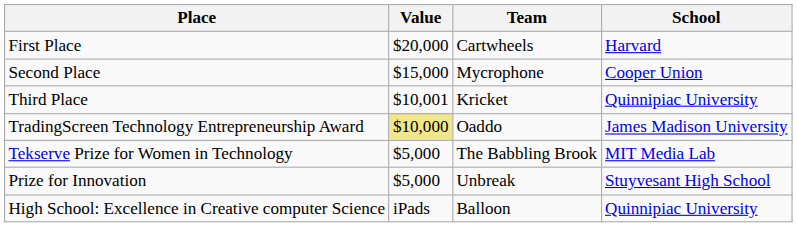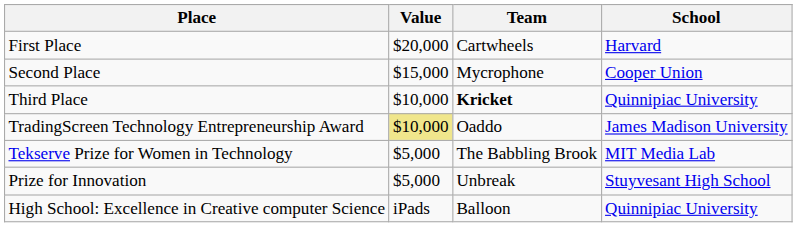Third Place | Value: $10,001 -> $10,000
Third Place | Team: normal -> bold
